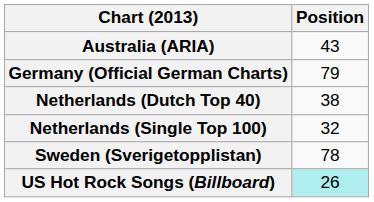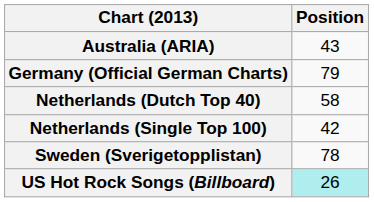Netherlands (Dutch Top 40) | Position: 38 -> 58
Netherlands (Single Top 100) | Position: 32 -> 42
